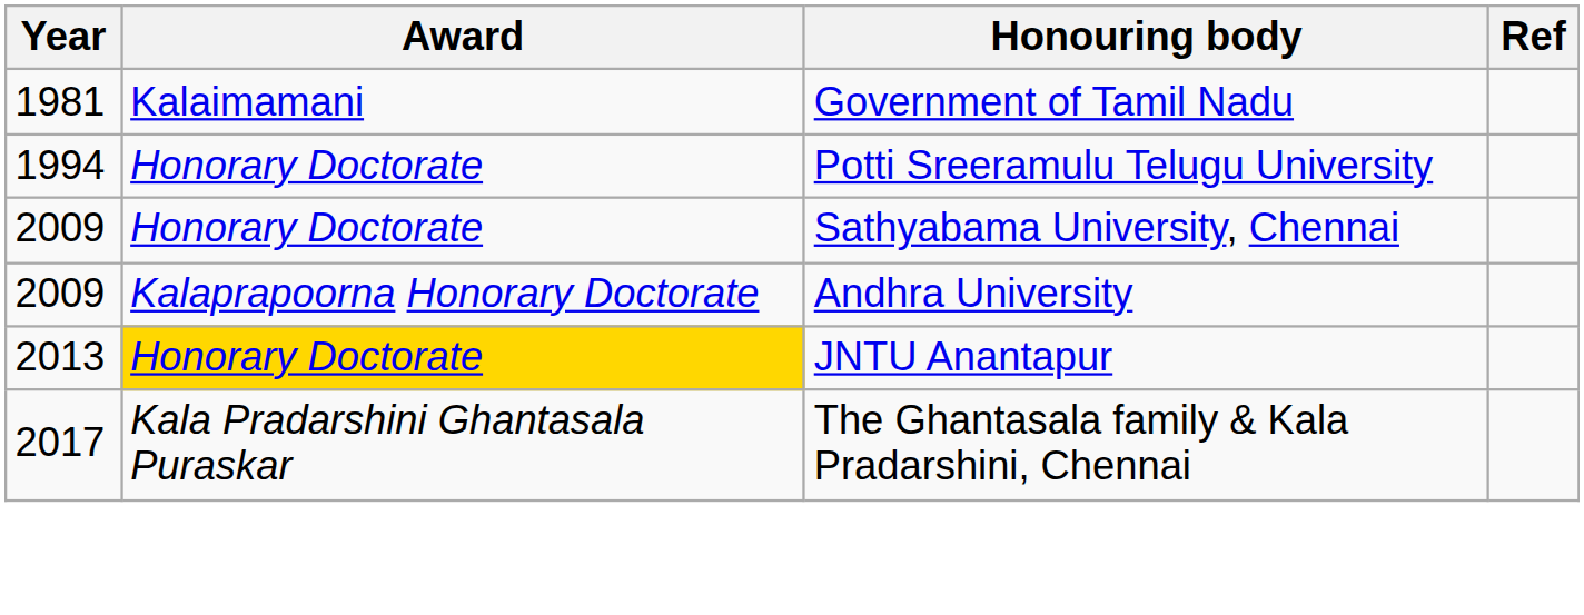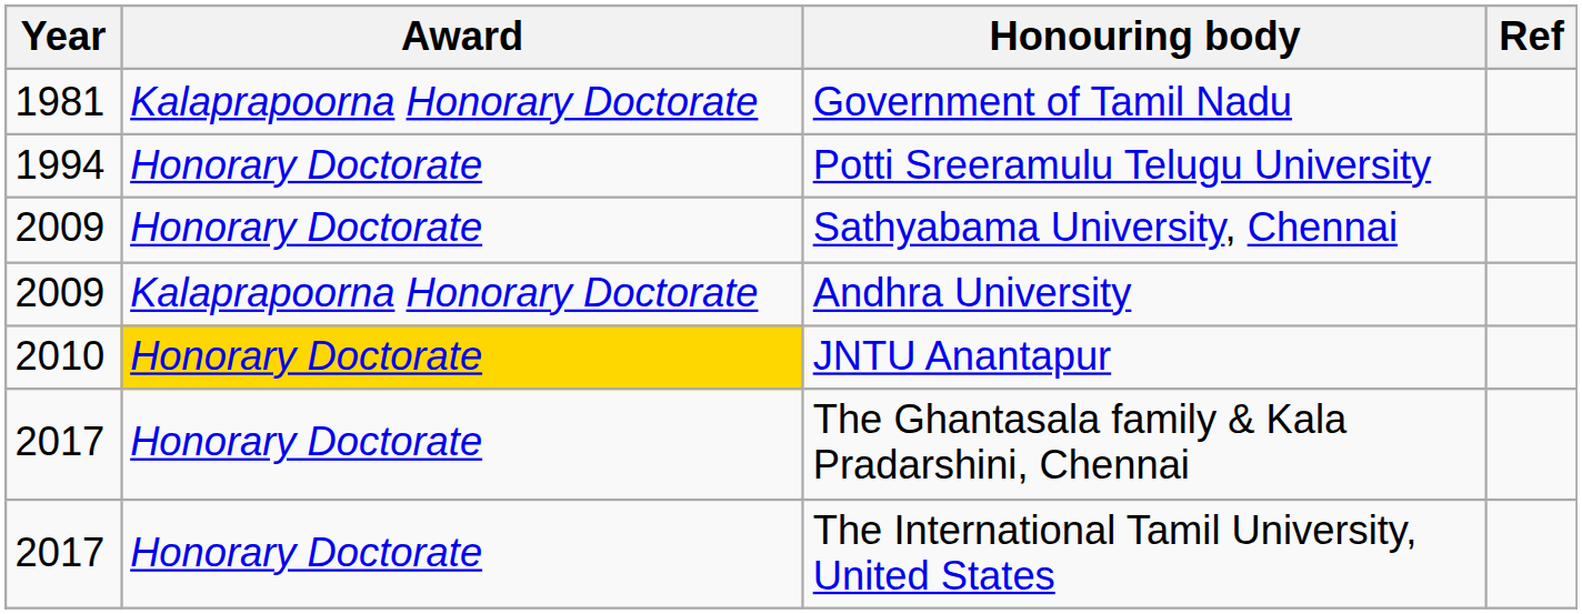Government of Tamil Nadu | Award: Kalaimamani -> Kalaprapoorna Honorary Doctorate
JNTU Anantapur | Year: 2013 -> 2010
The Ghantasala family & Kala Pradarshini, Chennai | Award: Kala Pradarshini Ghantasala Puraskar -> Honorary Doctorate
+ row: 2017 | Honorary Doctorate | The International Tamil University, United States
